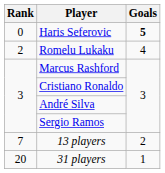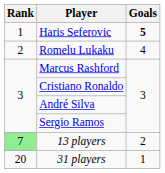Haris Seferovic | Rank: 0 -> 1
13 players | Rank: no background -> lightgreen background
